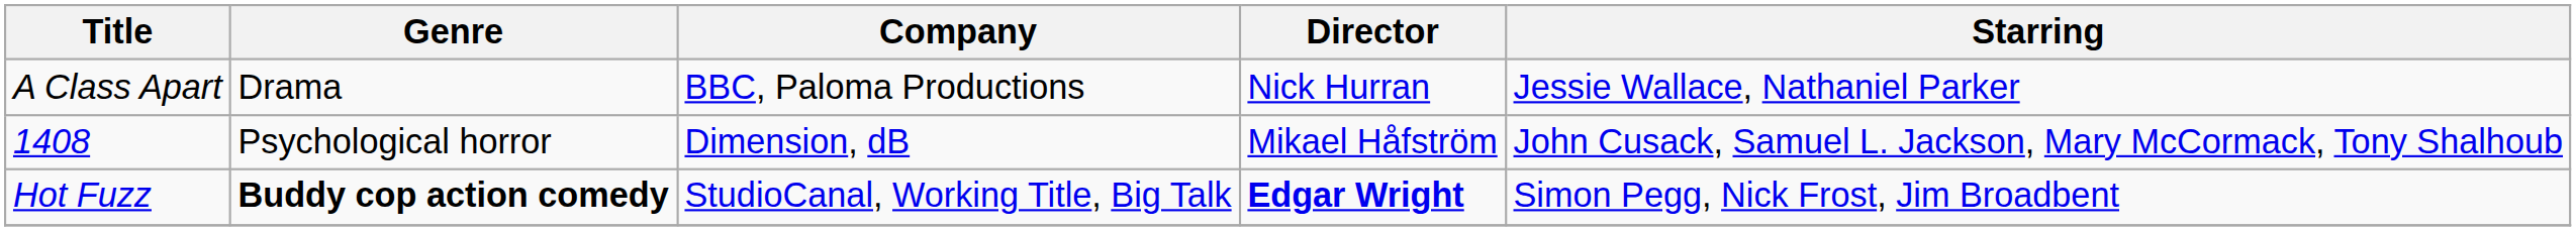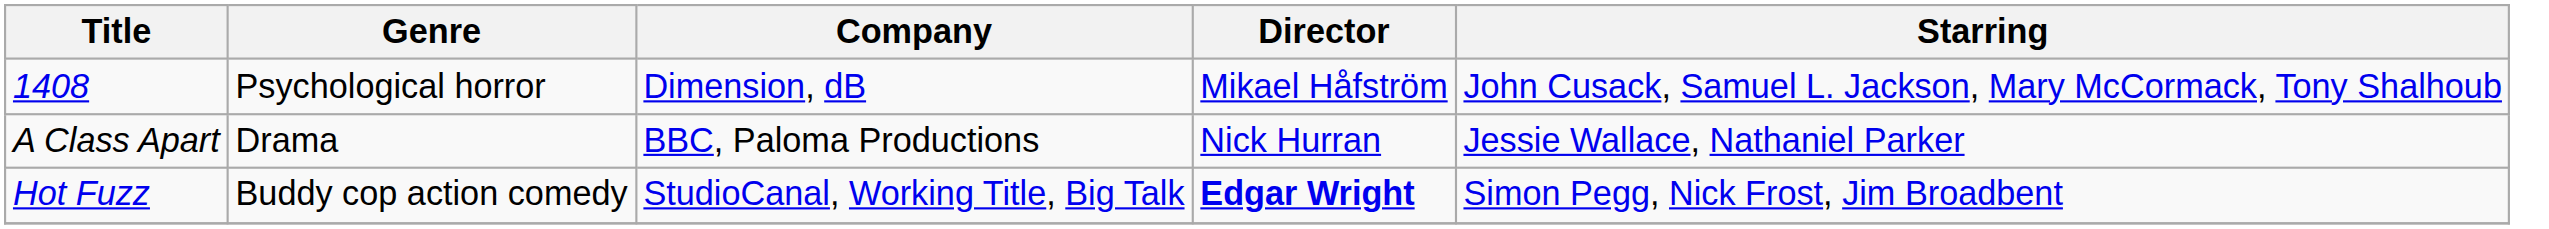rows swapped: 1408 <-> A Class Apart
Hot Fuzz | Genre: bold -> normal
